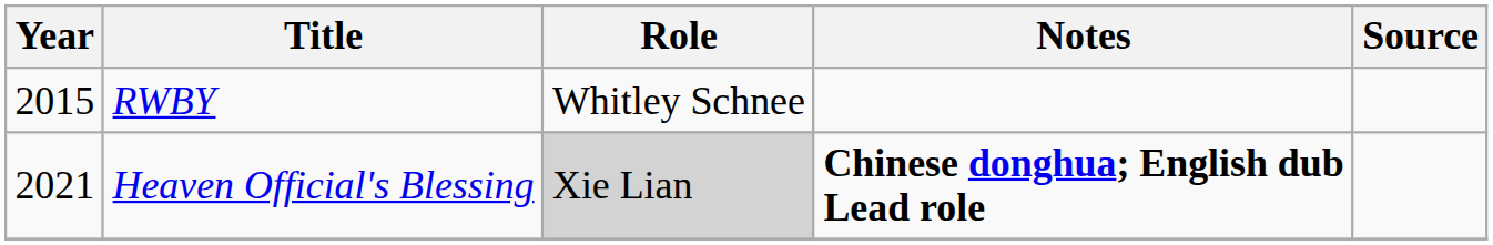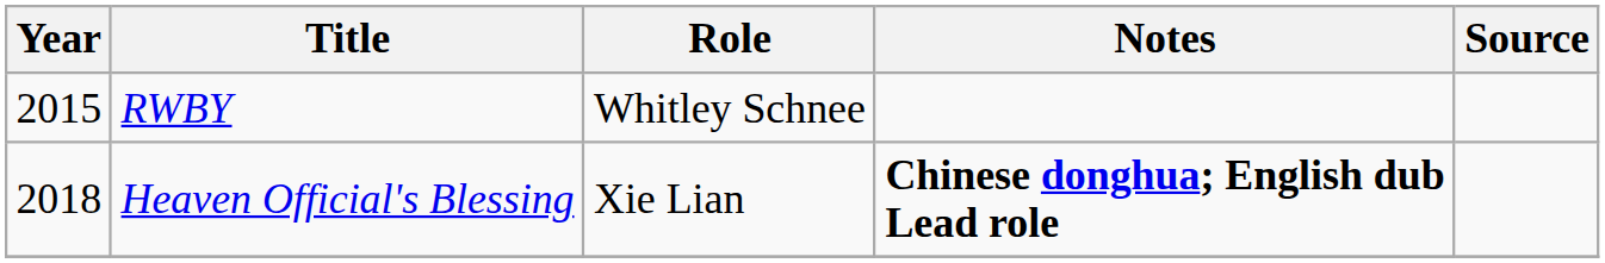Heaven Official's Blessing | Year: 2021 -> 2018
Heaven Official's Blessing | Role: lightgrey background -> no background
